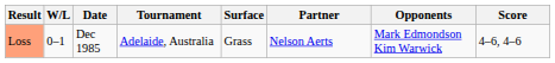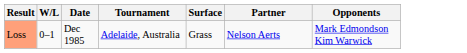- column: Score | 4–6, 4–6
